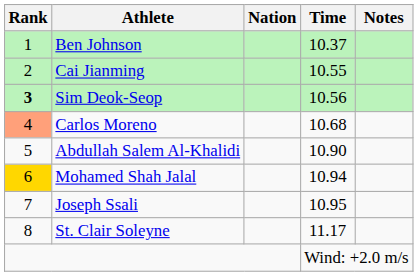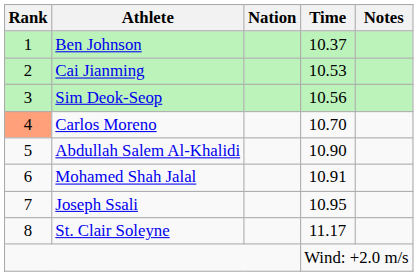Cai Jianming | Time: 10.55 -> 10.53
Sim Deok-Seop | Rank: bold -> normal
Carlos Moreno | Time: 10.68 -> 10.70
Mohamed Shah Jalal | Rank: gold background -> no background
Mohamed Shah Jalal | Time: 10.94 -> 10.91
